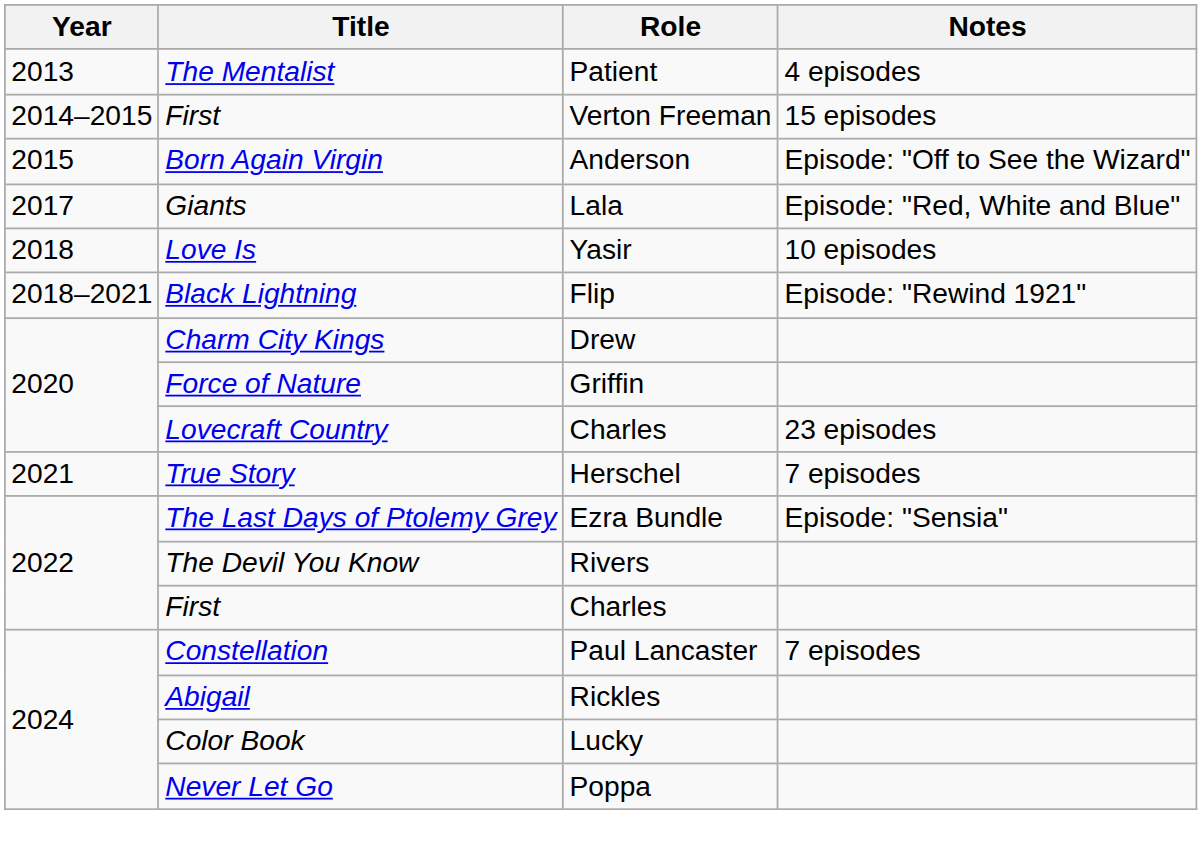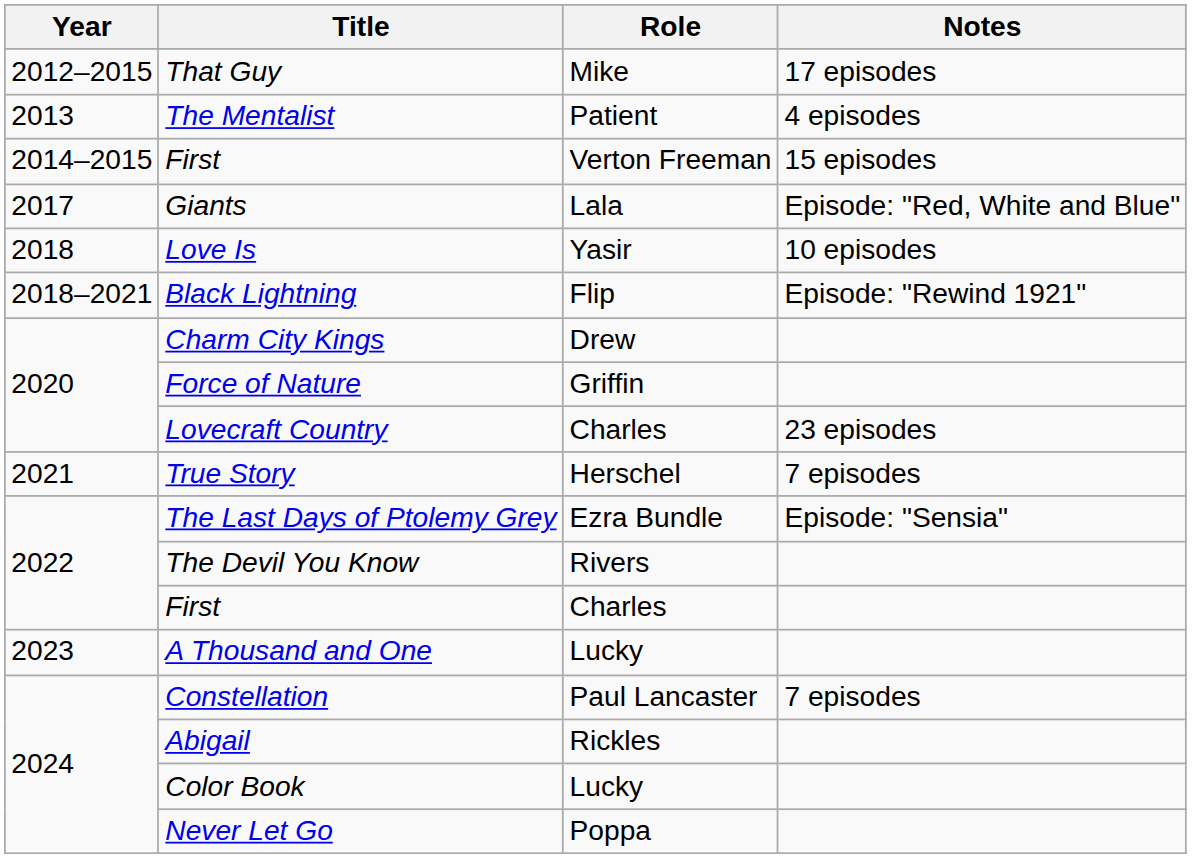+ row: 2012–2015 | That Guy | Mike | 17 episodes
- row: 2015 | Born Again Virgin | Anderson | Episode: "Off to See the Wizard"
+ row: 2023 | A Thousand and One | Lucky
